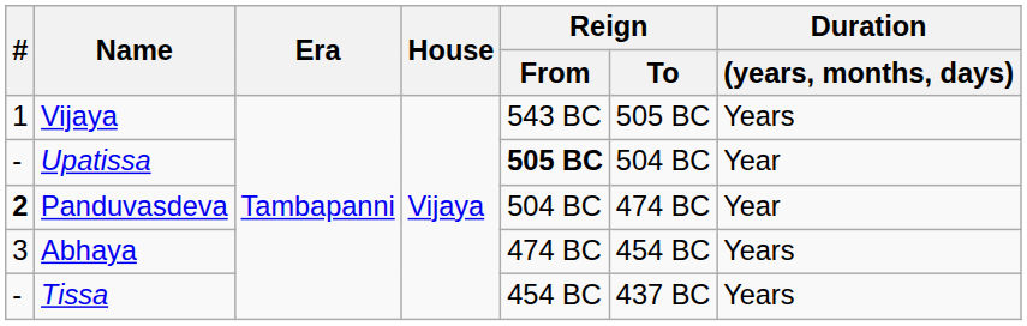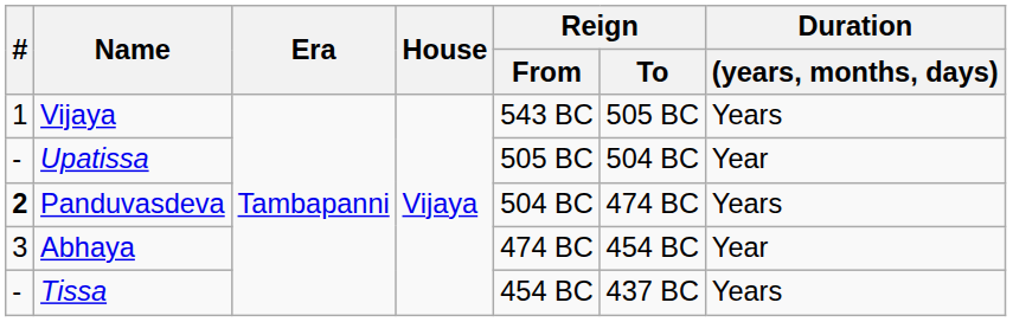Upatissa | Reign / From: bold -> normal
Panduvasdeva | Duration / (years, months, days): Year -> Years
Abhaya | Duration / (years, months, days): Years -> Year
